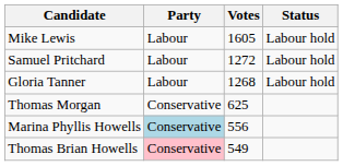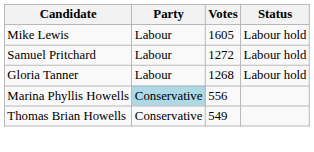- row: Thomas Morgan | Conservative | 625
Thomas Brian Howells | Party: pink background -> no background
